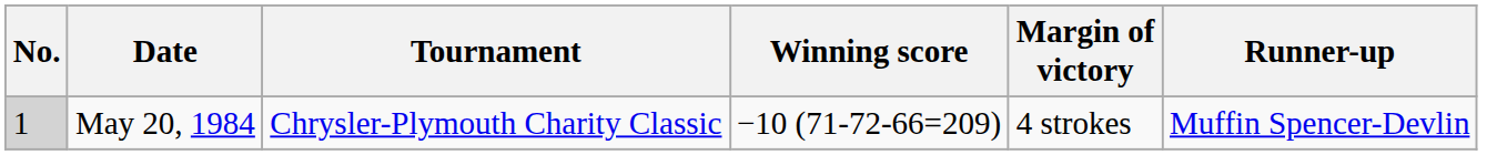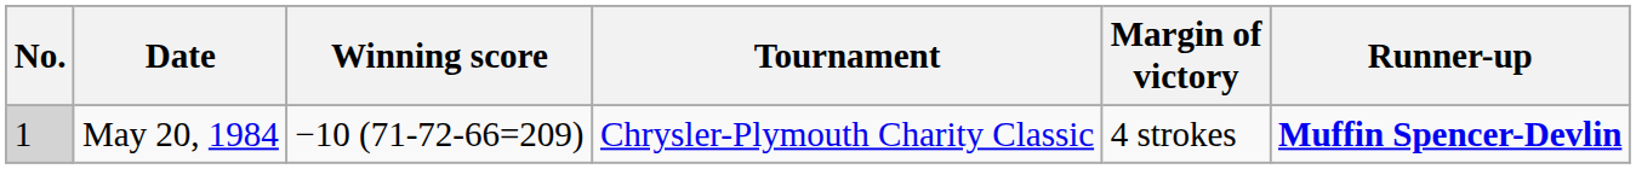columns swapped: Tournament <-> Winning score
May 20, 1984 | Runner-up: normal -> bold
